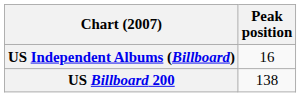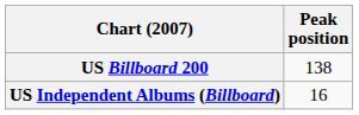rows swapped: US Billboard 200 <-> US Independent Albums (Billboard)
